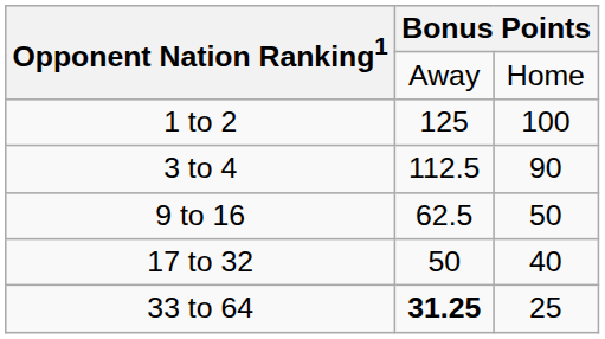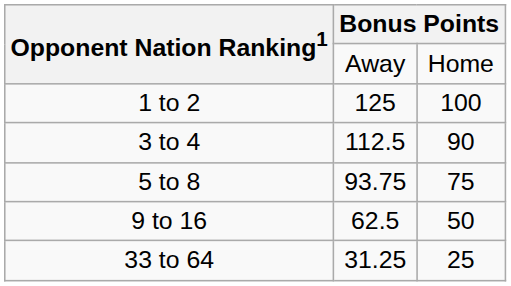+ row: 5 to 8 | 93.75 | 75
- row: 17 to 32 | 50 | 40
33 to 64 | column 2: bold -> normal
